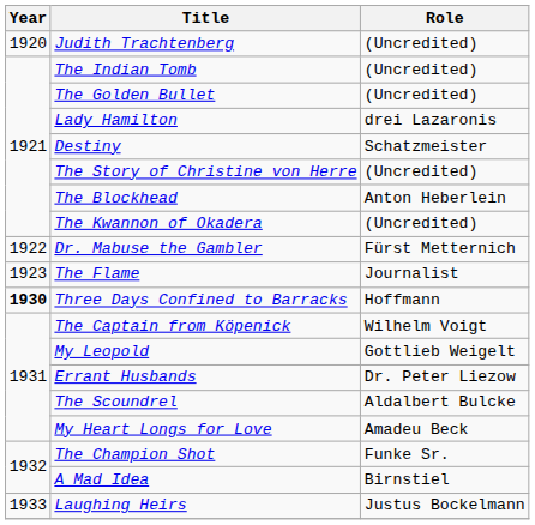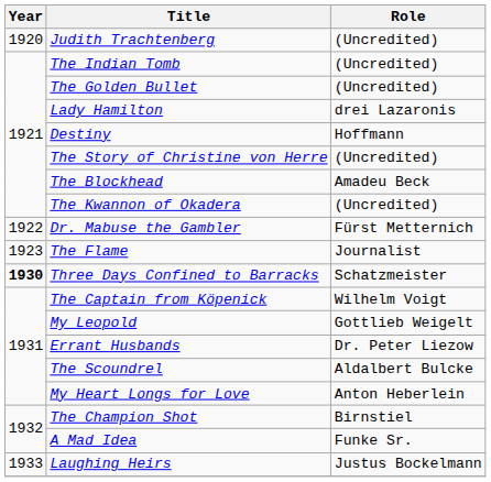Destiny | Role: Schatzmeister -> Hoffmann
The Blockhead | Role: Anton Heberlein -> Amadeu Beck
Three Days Confined to Barracks | Role: Hoffmann -> Schatzmeister
My Heart Longs for Love | Role: Amadeu Beck -> Anton Heberlein
The Champion Shot | Role: Funke Sr. -> Birnstiel
A Mad Idea | Role: Birnstiel -> Funke Sr.
